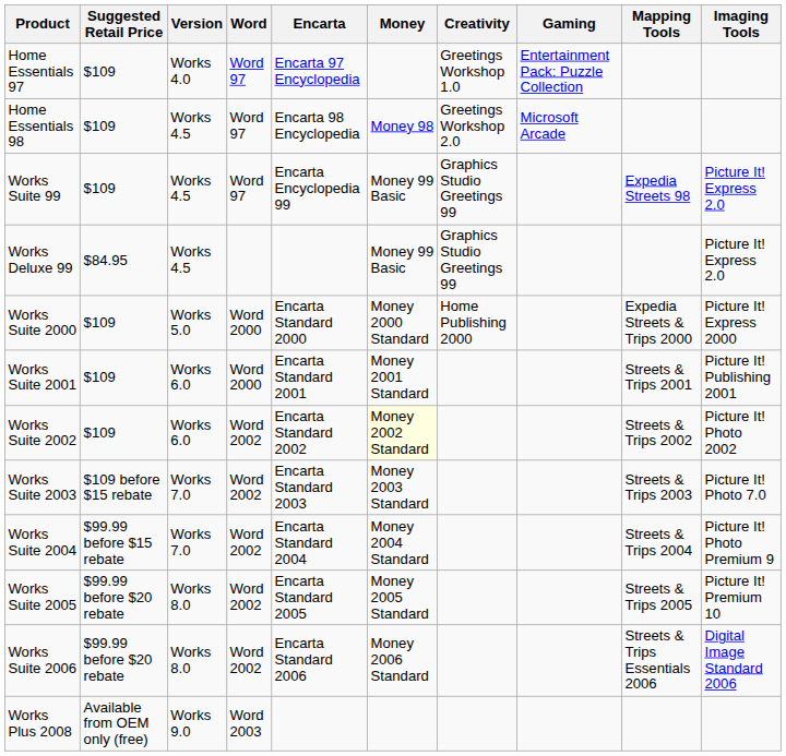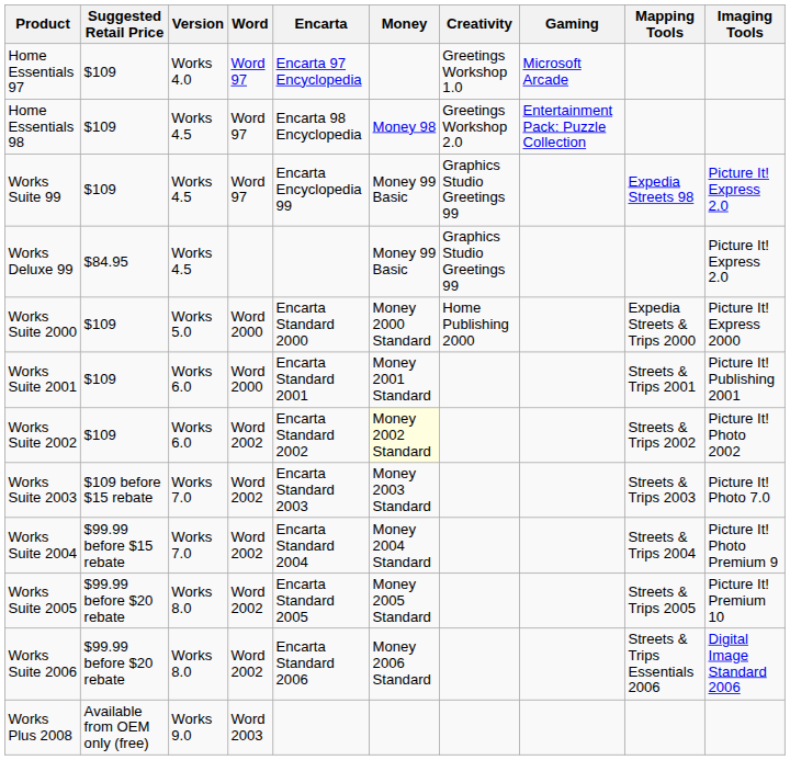Home Essentials 97 | Gaming: Entertainment Pack: Puzzle Collection -> Microsoft Arcade
Home Essentials 98 | Gaming: Microsoft Arcade -> Entertainment Pack: Puzzle Collection
